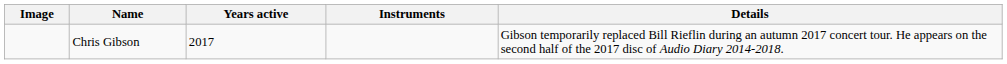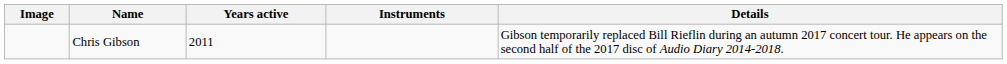Chris Gibson | Years active: 2017 -> 2011
